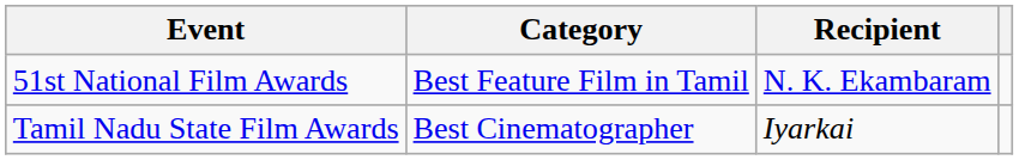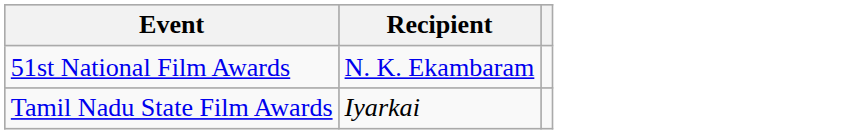- column: Category | Best Feature Film in Tamil | Best Cinematographer
